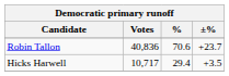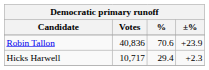Robin Tallon | ±%: +23.7 -> +23.9
Hicks Harwell | ±%: +3.5 -> +2.3
